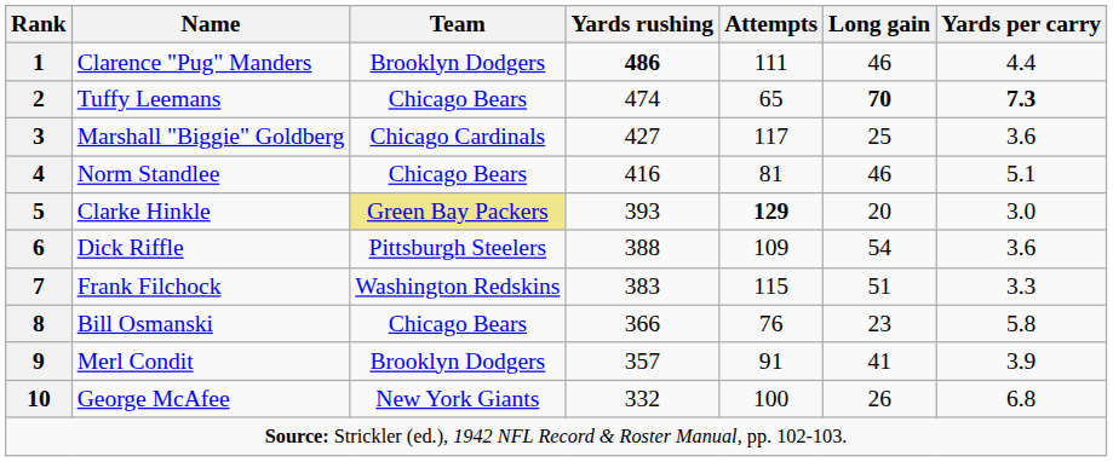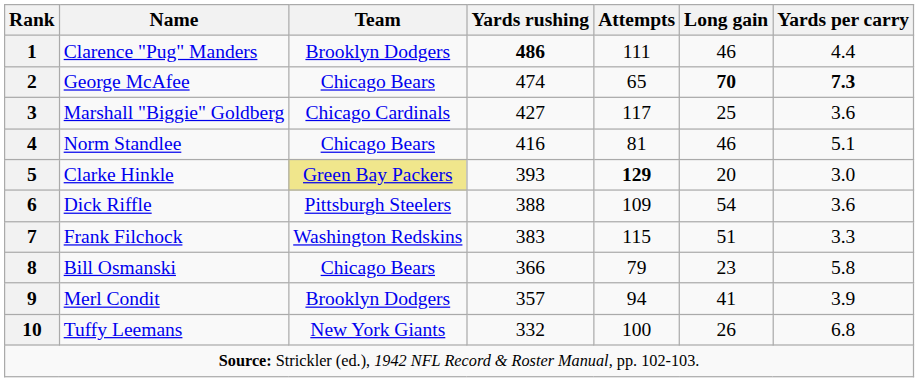2 | Name: Tuffy Leemans -> George McAfee
8 | Attempts: 76 -> 79
9 | Attempts: 91 -> 94
10 | Name: George McAfee -> Tuffy Leemans
